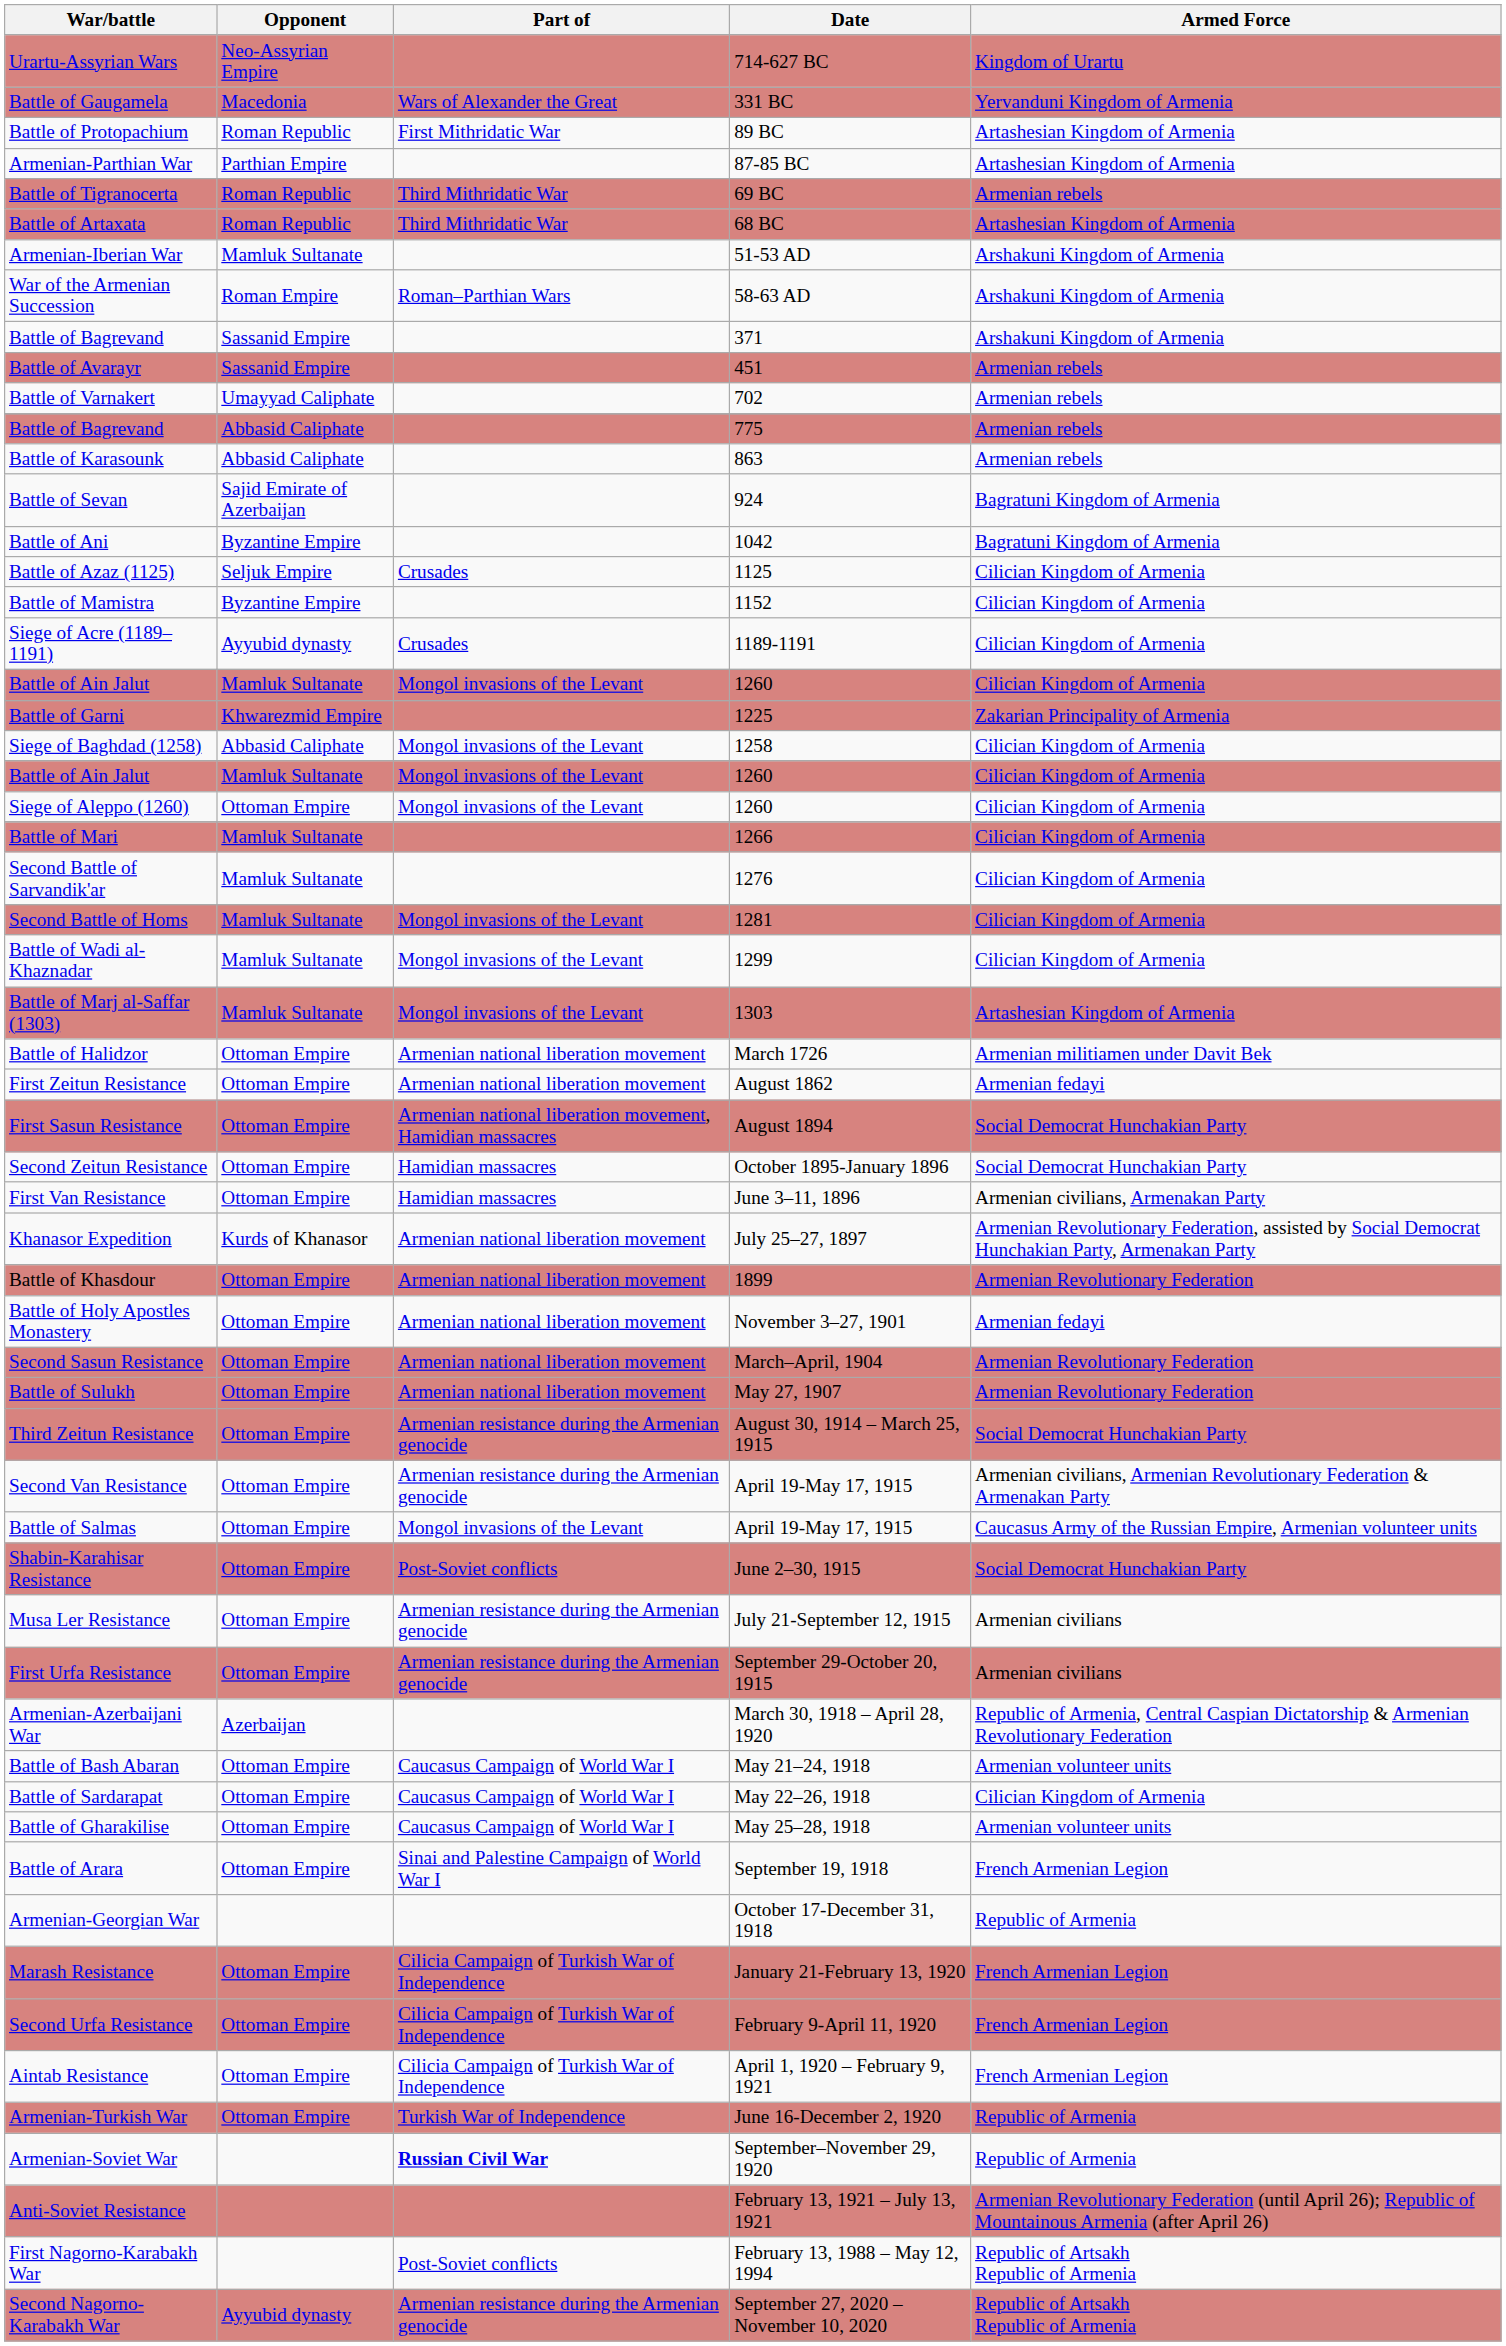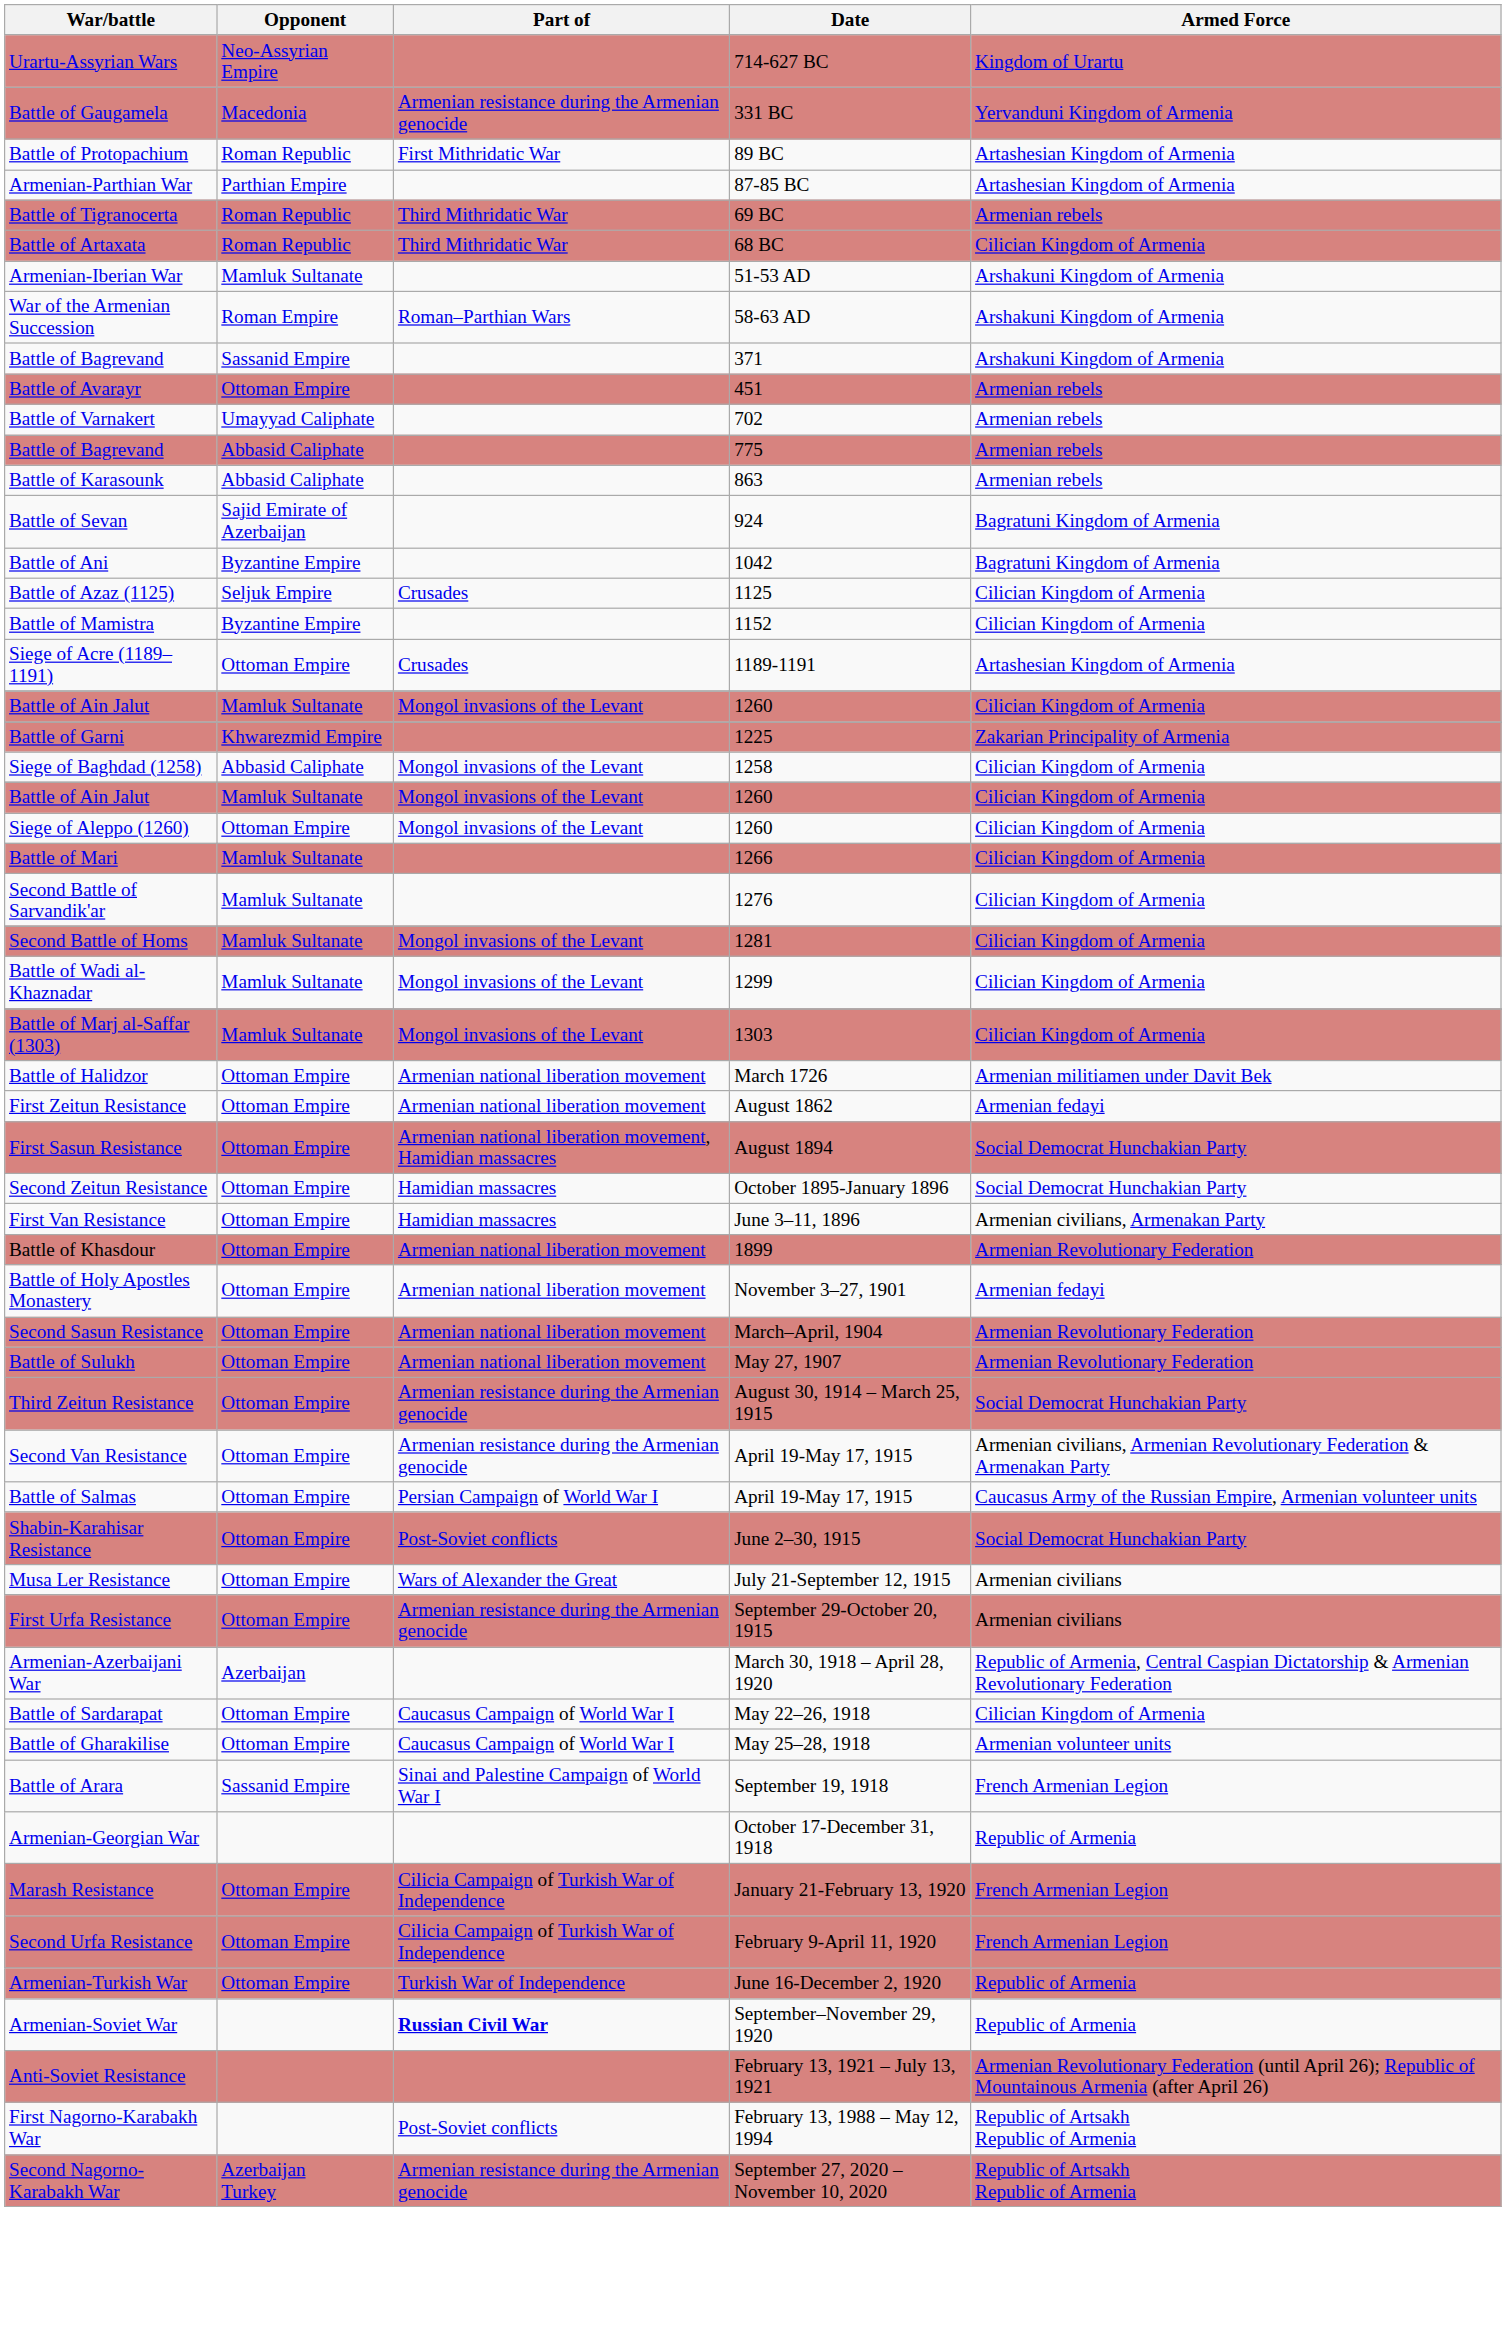Battle of Gaugamela | Part of: Wars of Alexander the Great -> Armenian resistance during the Armenian genocide
Battle of Artaxata | Armed Force: Artashesian Kingdom of Armenia -> Cilician Kingdom of Armenia
Battle of Avarayr | Opponent: Sassanid Empire -> Ottoman Empire
Siege of Acre (1189–1191) | Opponent: Ayyubid dynasty -> Ottoman Empire
Siege of Acre (1189–1191) | Armed Force: Cilician Kingdom of Armenia -> Artashesian Kingdom of Armenia
Battle of Marj al-Saffar (1303) | Armed Force: Artashesian Kingdom of Armenia -> Cilician Kingdom of Armenia
- row: Khanasor Expedition | Kurds of Khanasor | Armenian national liberation movement | July 25–27, 1897 | Armenian Revolutionary Federation, assisted by Social Democrat Hunchakian Party, Armenakan Party
Battle of Salmas | Part of: Mongol invasions of the Levant -> Persian Campaign of World War I
Musa Ler Resistance | Part of: Armenian resistance during the Armenian genocide -> Wars of Alexander the Great
- row: Battle of Bash Abaran | Ottoman Empire | Caucasus Campaign of World War I | May 21–24, 1918 | Armenian volunteer units
Battle of Arara | Opponent: Ottoman Empire -> Sassanid Empire
- row: Aintab Resistance | Ottoman Empire | Cilicia Campaign of Turkish War of Independence | April 1, 1920 – February 9, 1921 | French Armenian Legion
Second Nagorno-Karabakh War | Opponent: Ayyubid dynasty -> Azerbaijan Turkey
